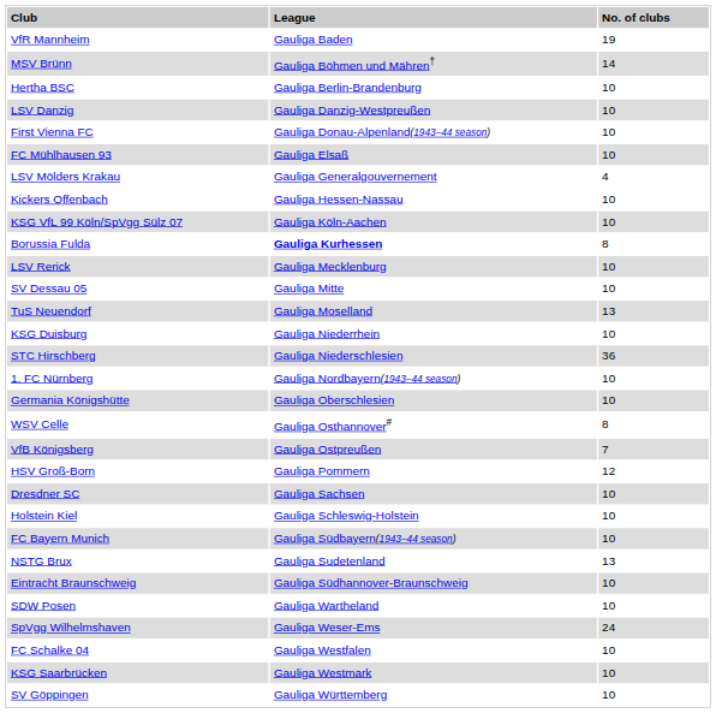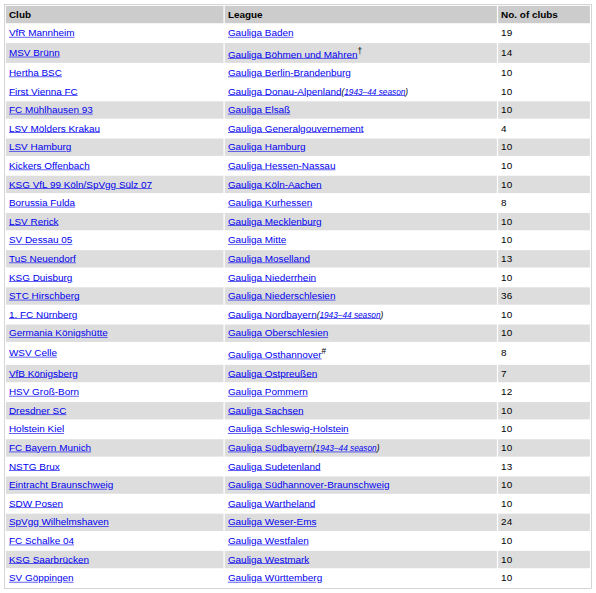- row: LSV Danzig | Gauliga Danzig-Westpreußen | 10
+ row: LSV Hamburg | Gauliga Hamburg | 10
Borussia Fulda | column 2: bold -> normal
